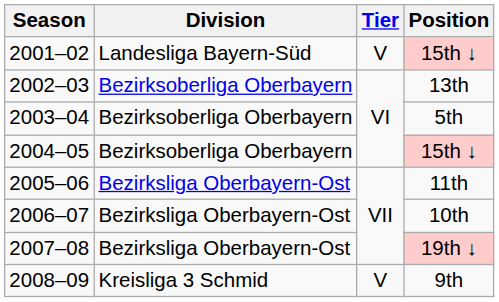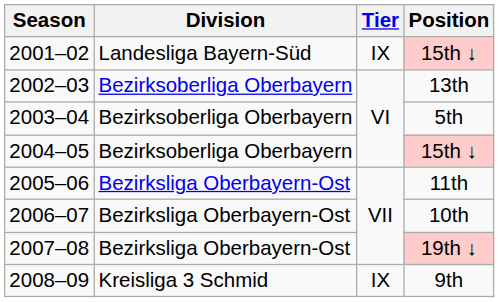2001–02 | Tier: V -> IX
2008–09 | Tier: V -> IX
